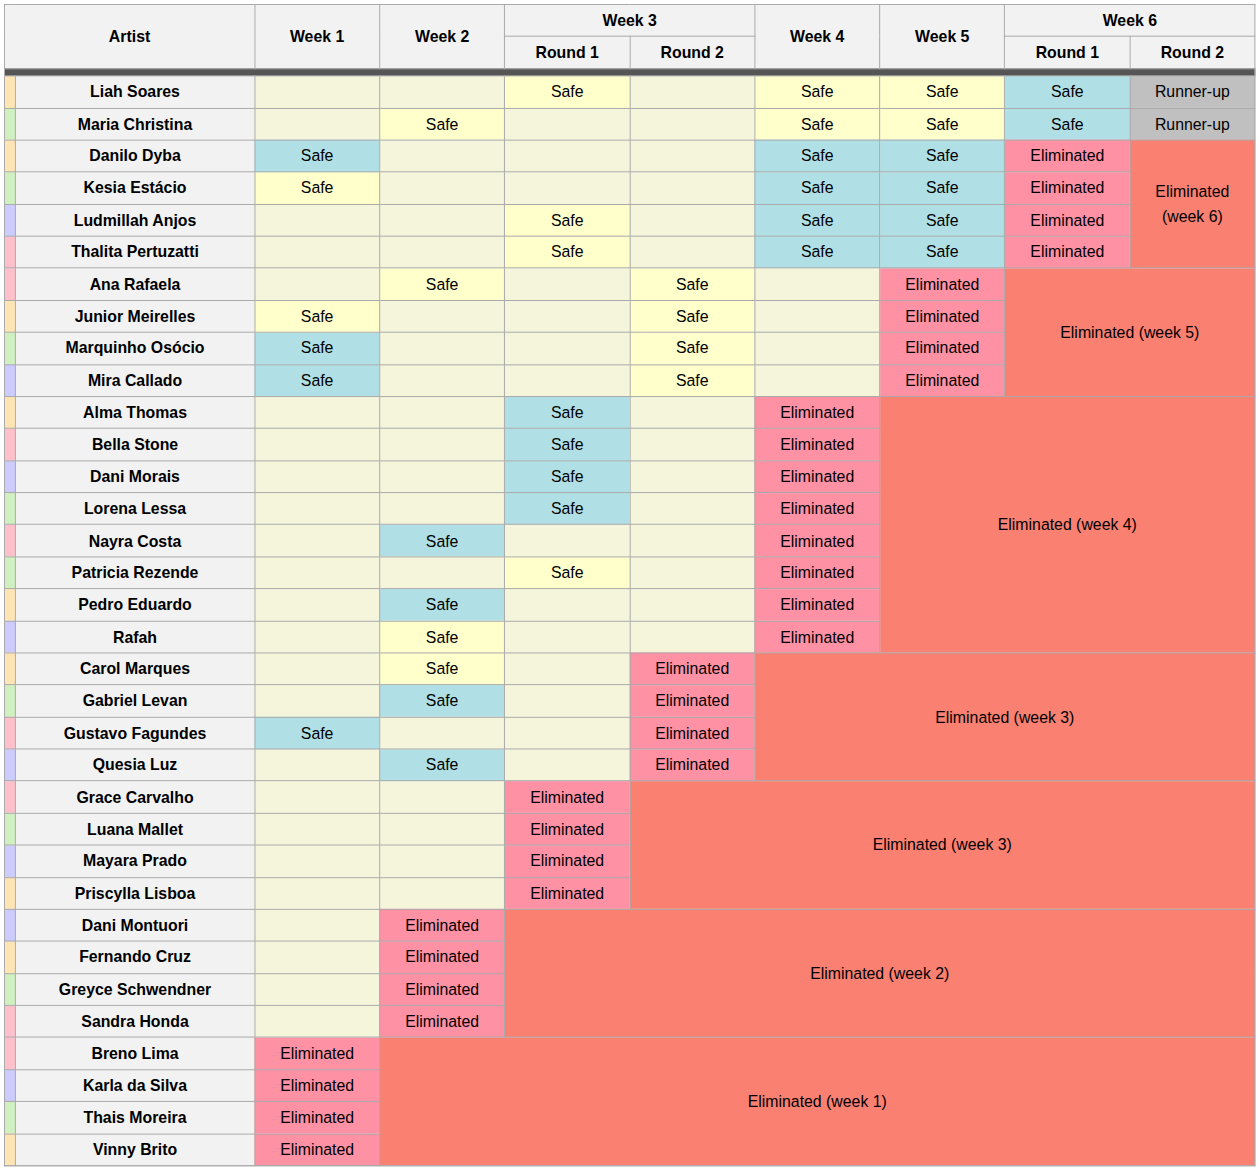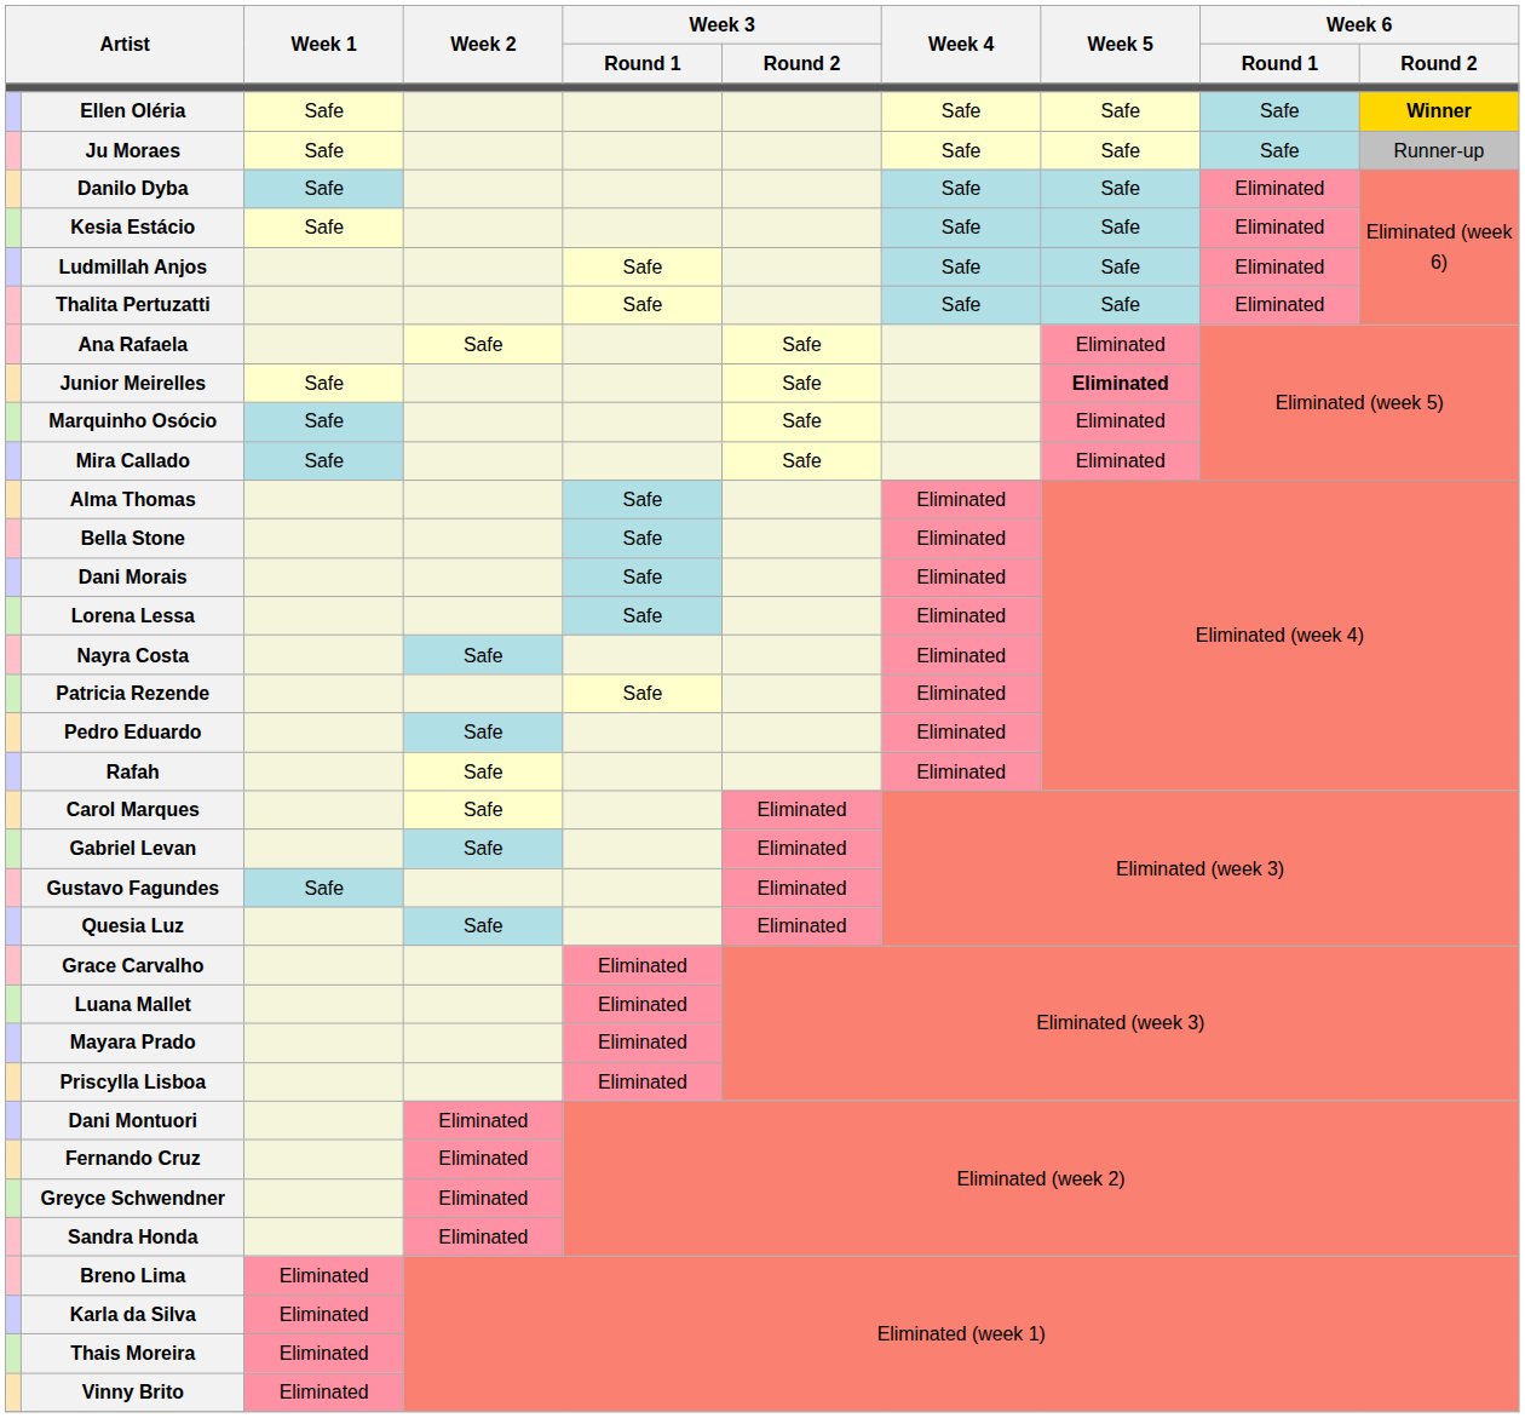+ row: Ellen Oléria | Safe | Safe | Safe | Safe | Winner
+ row: Ju Moraes | Safe | Safe | Safe | Safe | Runner-up
- row: Liah Soares | Safe | Safe | Safe | Safe | Runner-up
- row: Maria Christina | Safe | Safe | Safe | Safe | Runner-up
Junior Meirelles | Week 5: normal -> bold
